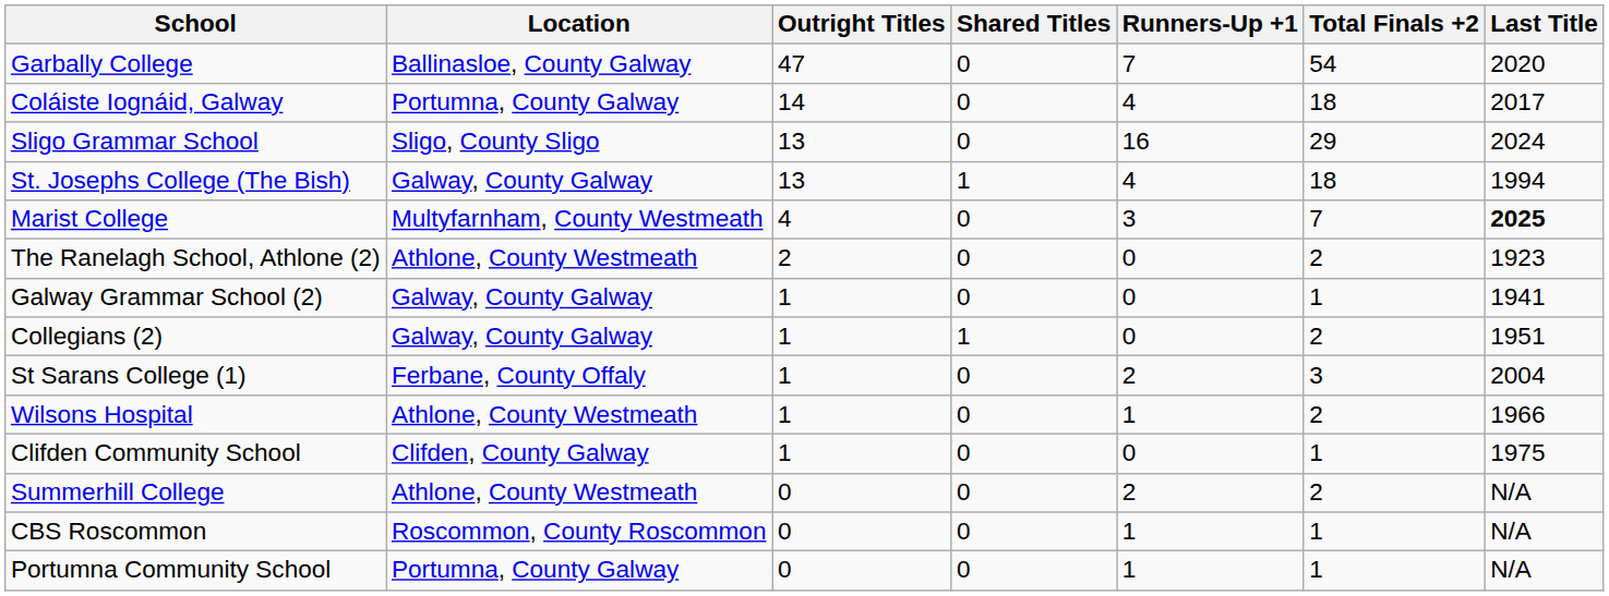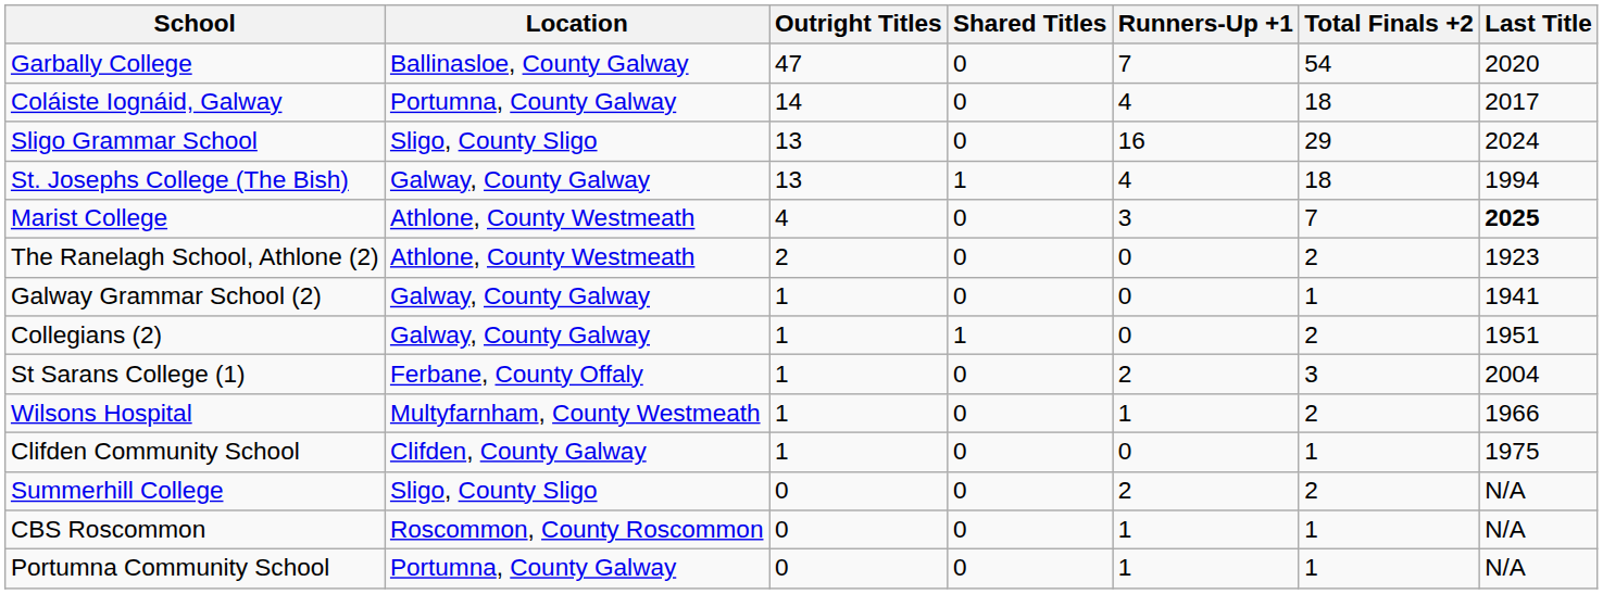Marist College | Location: Multyfarnham, County Westmeath -> Athlone, County Westmeath
Wilsons Hospital | Location: Athlone, County Westmeath -> Multyfarnham, County Westmeath
Summerhill College | Location: Athlone, County Westmeath -> Sligo, County Sligo
